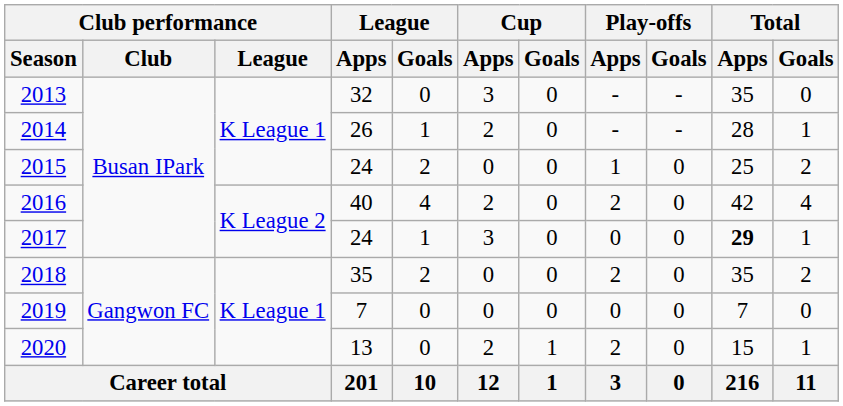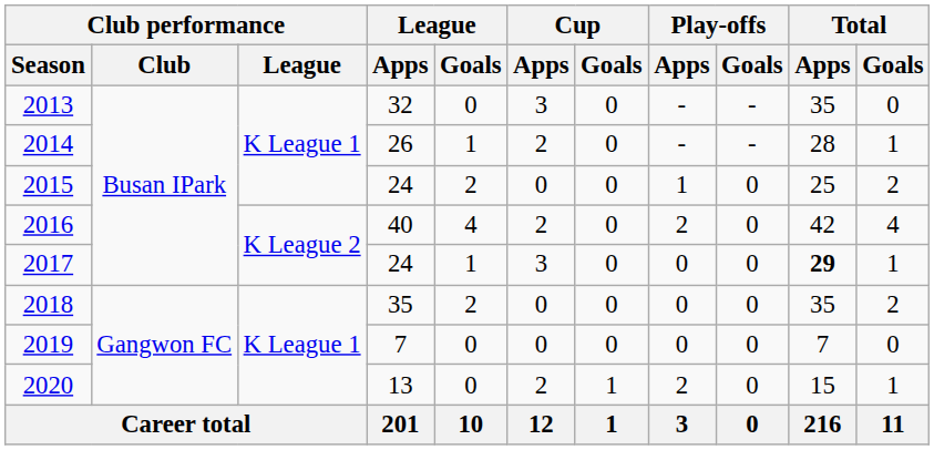2018 | Play-offs / Apps: 2 -> 0
